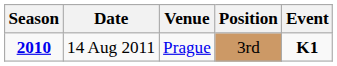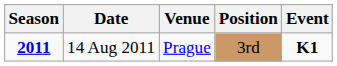14 Aug 2011 | Season: 2010 -> 2011
